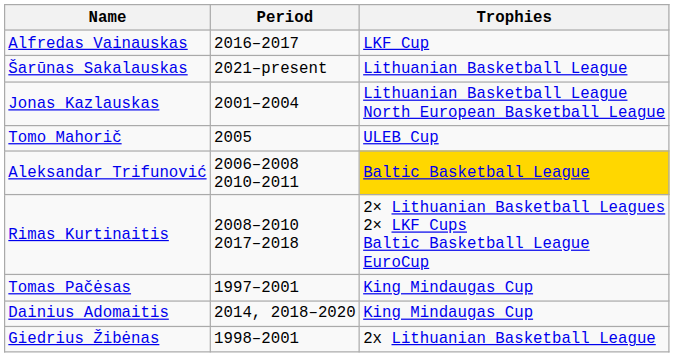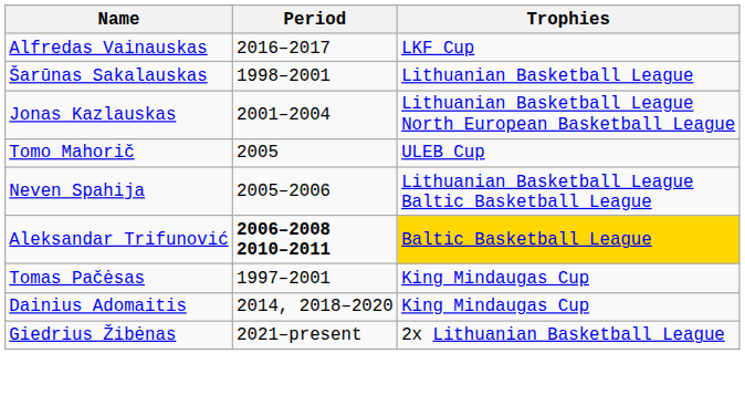Šarūnas Sakalauskas | Period: 2021–present -> 1998–2001
+ row: Neven Spahija | 2005–2006 | Lithuanian Basketball League Baltic Basketball League
Aleksandar Trifunović | Period: normal -> bold
- row: Rimas Kurtinaitis | 2008–2010 2017–2018 | 2× Lithuanian Basketball Leagues 2× LKF Cups Baltic Basketball League EuroCup
Giedrius Žibėnas | Period: 1998–2001 -> 2021–present
